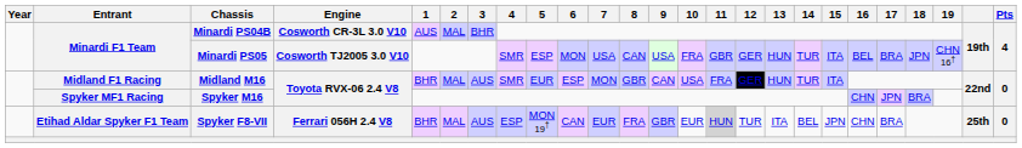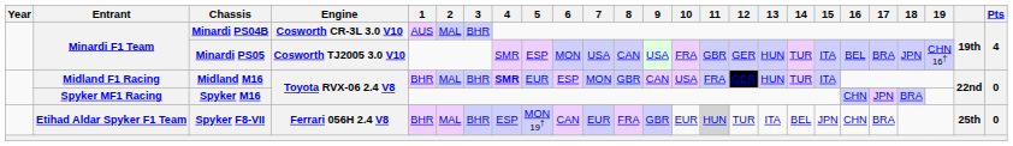Midland M16 | 3: AUS -> BHR
Midland M16 | 4: normal -> bold
Spyker F8-VII | 3: AUS -> BHR
